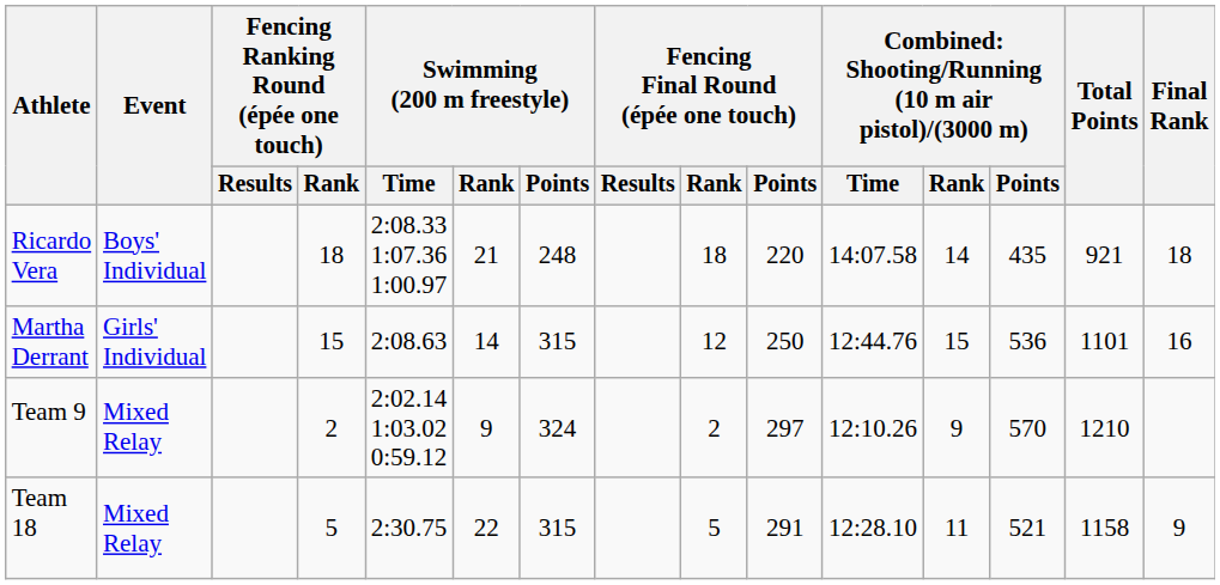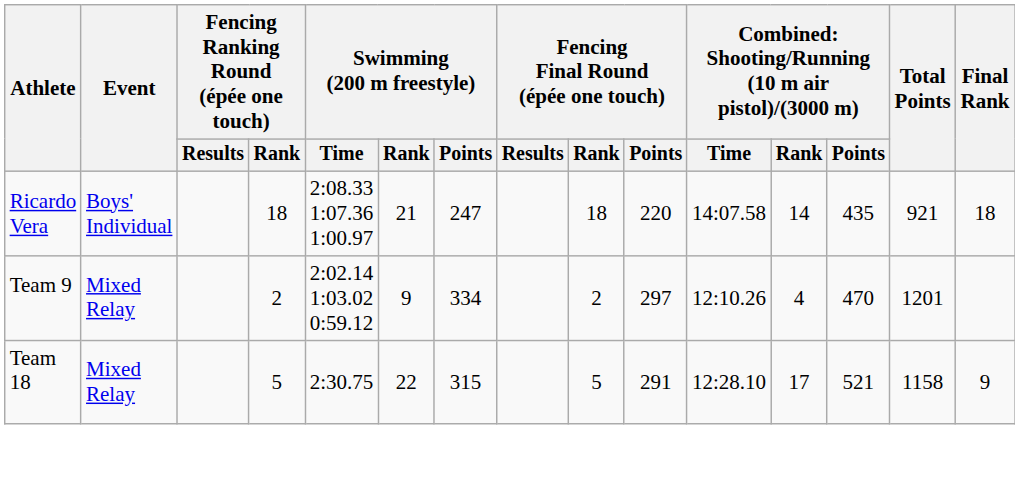Ricardo Vera | Swimming (200 m freestyle) / Points: 248 -> 247
- row: Martha Derrant | Girls' Individual | 15 | 2:08.63 | 14 | 315 | 12 | 250 | 12:44.76 | 15 | 536 | 1101 | 16
Team 9 | Swimming (200 m freestyle) / Points: 324 -> 334
Team 9 | column 12: 9 -> 4
Team 9 | column 13: 570 -> 470
Team 9 | Total Points: 1210 -> 1201
Team 18 | column 12: 11 -> 17
